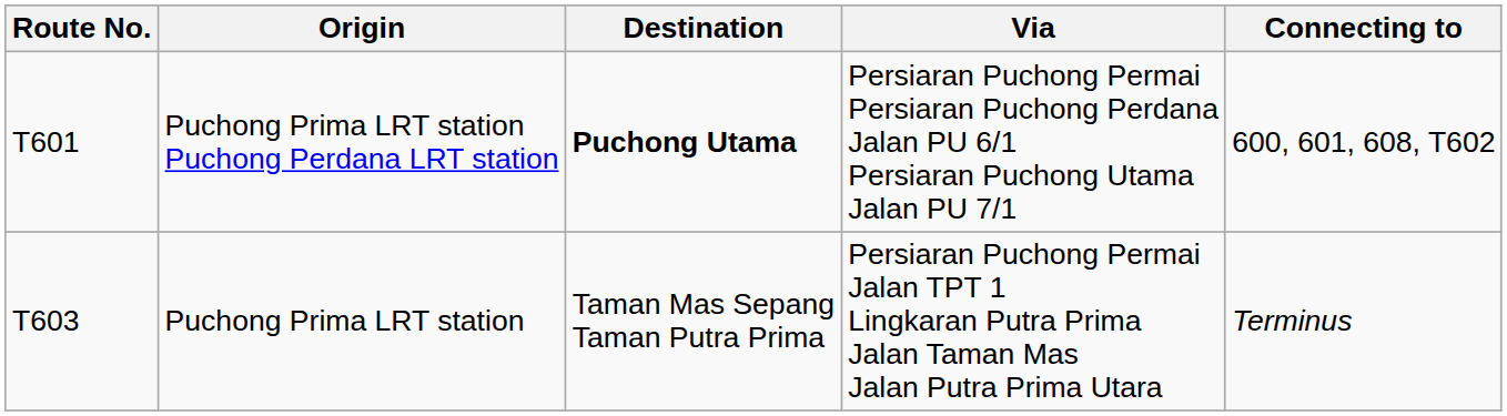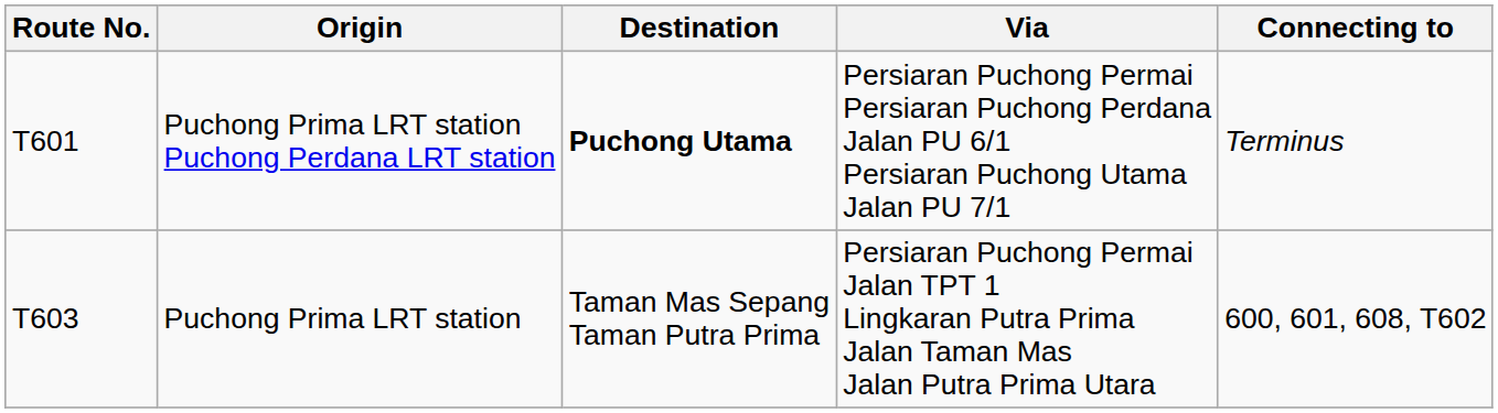Puchong Prima LRT station Puchong Perdana LRT station | Connecting to: 600, 601, 608, T602 -> Terminus
Puchong Prima LRT station | Connecting to: Terminus -> 600, 601, 608, T602
